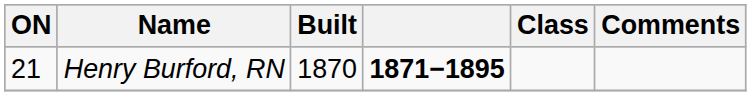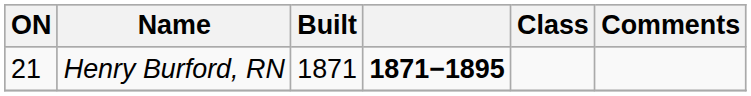Henry Burford, RN | Built: 1870 -> 1871
